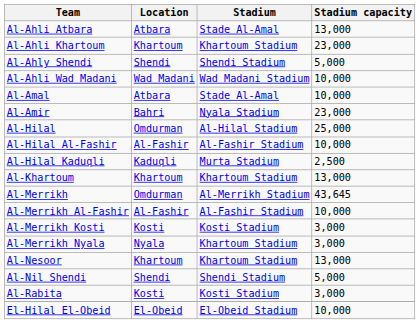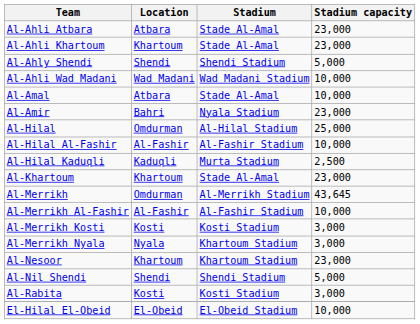Al-Ahli Atbara | Stadium capacity: 13,000 -> 23,000
Al-Ahli Khartoum | Stadium: Khartoum Stadium -> Stade Al-Amal
Al-Khartoum | Stadium: Khartoum Stadium -> Stade Al-Amal
Al-Khartoum | Stadium capacity: 13,000 -> 23,000
Al-Nesoor | Stadium capacity: 13,000 -> 23,000
